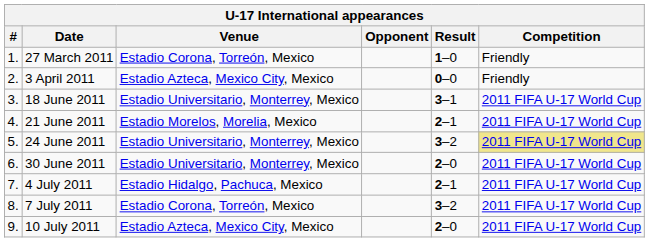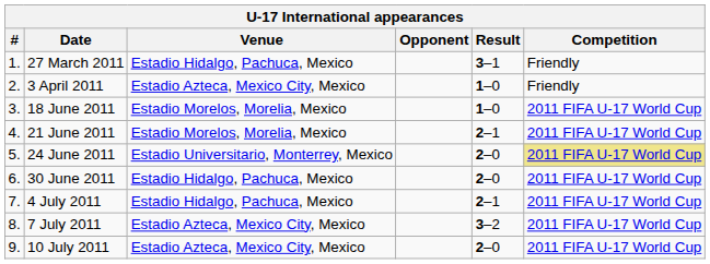27 March 2011 | Venue: Estadio Corona, Torreón, Mexico -> Estadio Hidalgo, Pachuca, Mexico
27 March 2011 | Result: 1–0 -> 3–1
3 April 2011 | Result: 0–0 -> 1–0
18 June 2011 | Venue: Estadio Universitario, Monterrey, Mexico -> Estadio Morelos, Morelia, Mexico
18 June 2011 | Result: 3–1 -> 1–0
24 June 2011 | Result: 3–2 -> 2–0
30 June 2011 | Venue: Estadio Universitario, Monterrey, Mexico -> Estadio Hidalgo, Pachuca, Mexico
7 July 2011 | Venue: Estadio Corona, Torreón, Mexico -> Estadio Azteca, Mexico City, Mexico
